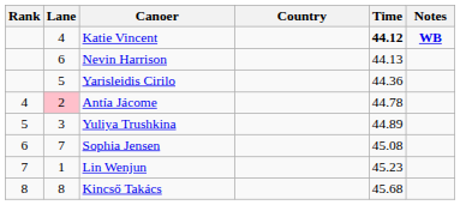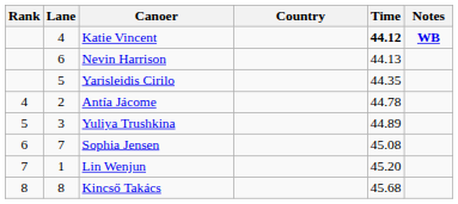Yarisleidis Cirilo | Time: 44.36 -> 44.35
Antía Jácome | Lane: pink background -> no background
Lin Wenjun | Time: 45.23 -> 45.20
